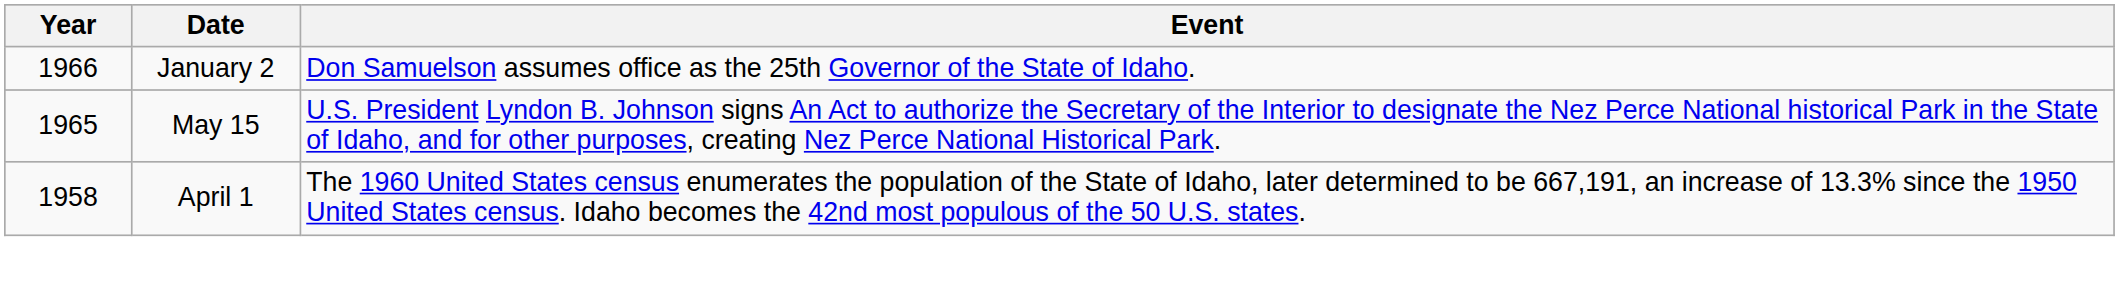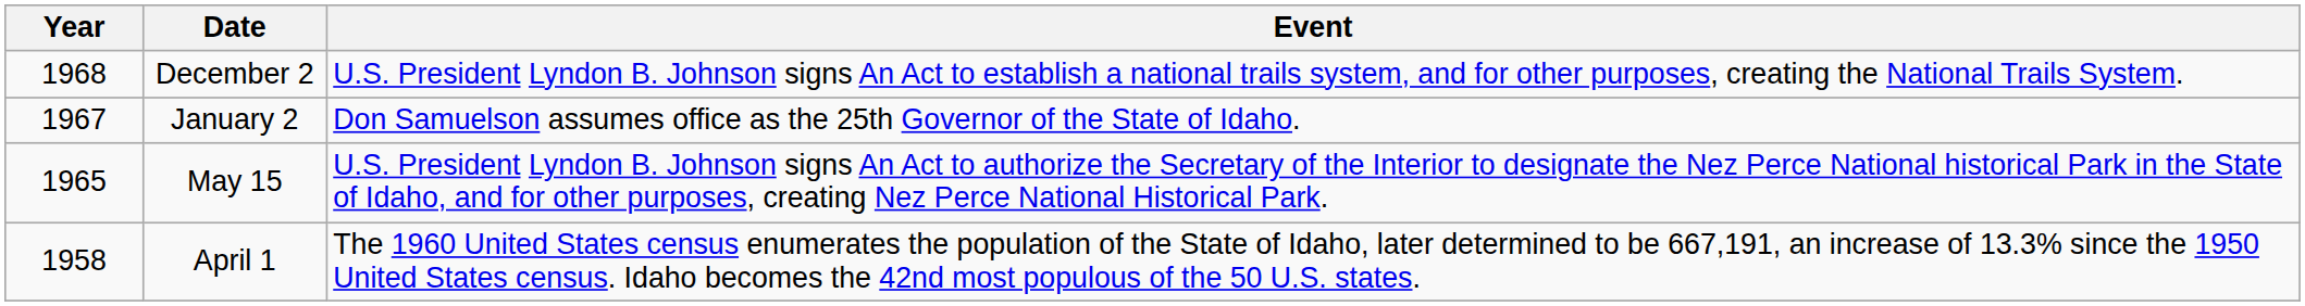+ row: 1968 | December 2 | U.S. President Lyndon B. Johnson signs An Act to establish a national trails system, and for other purposes, creating the National Trails System.
January 2 | Year: 1966 -> 1967
